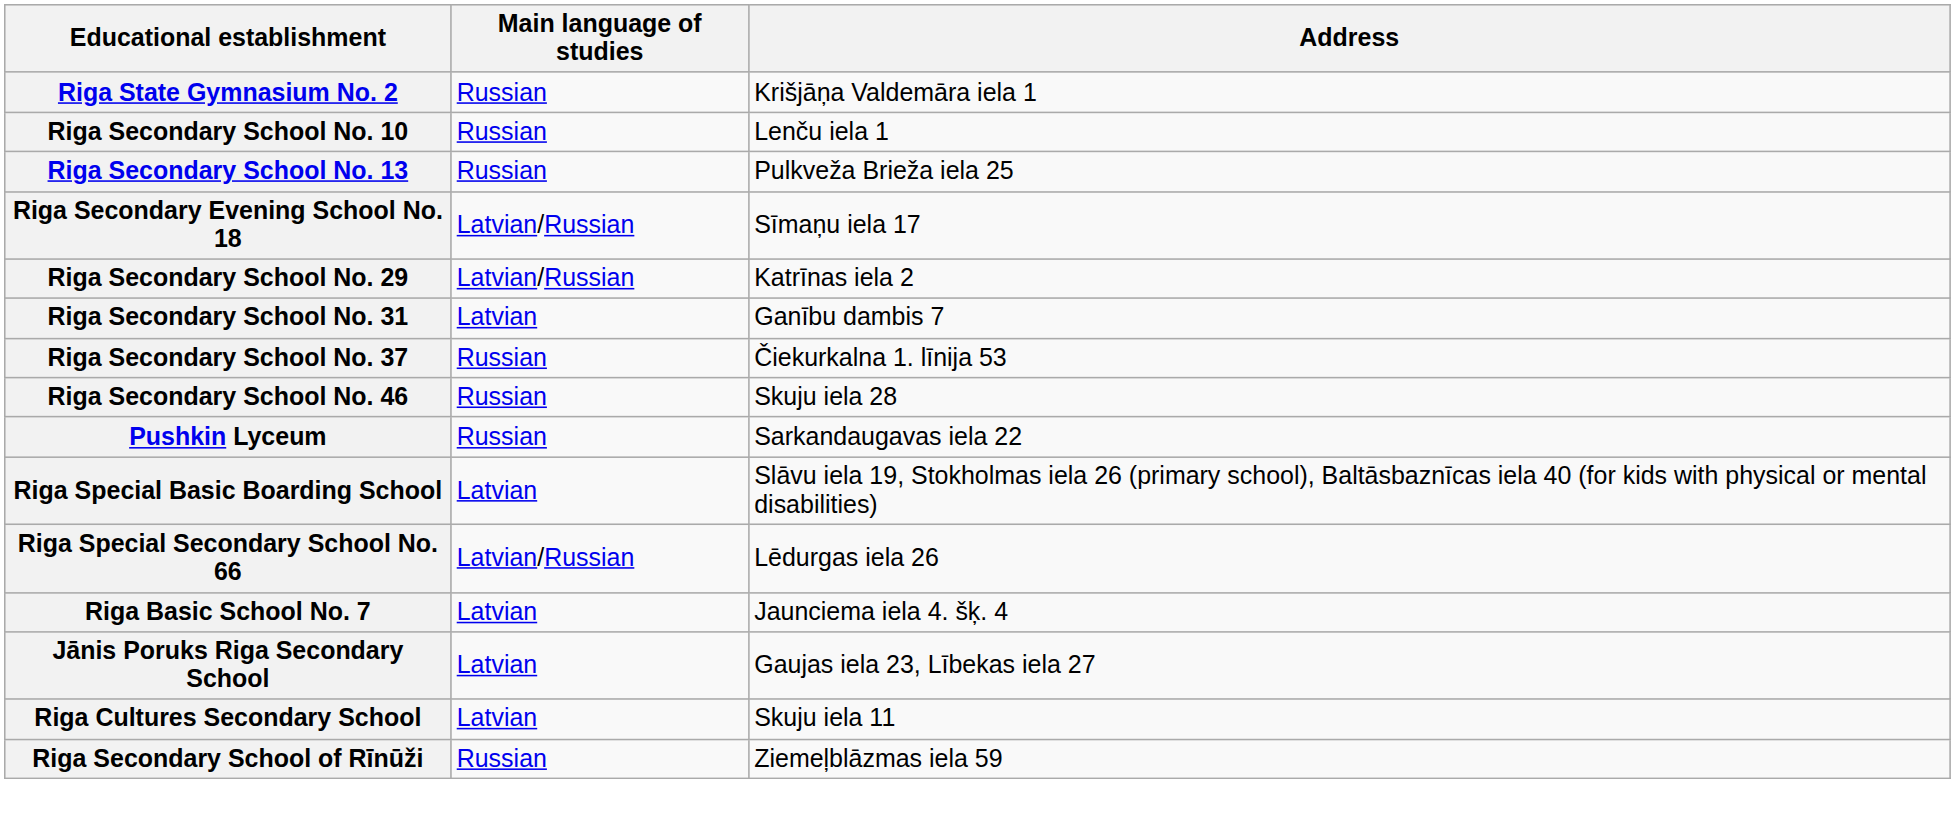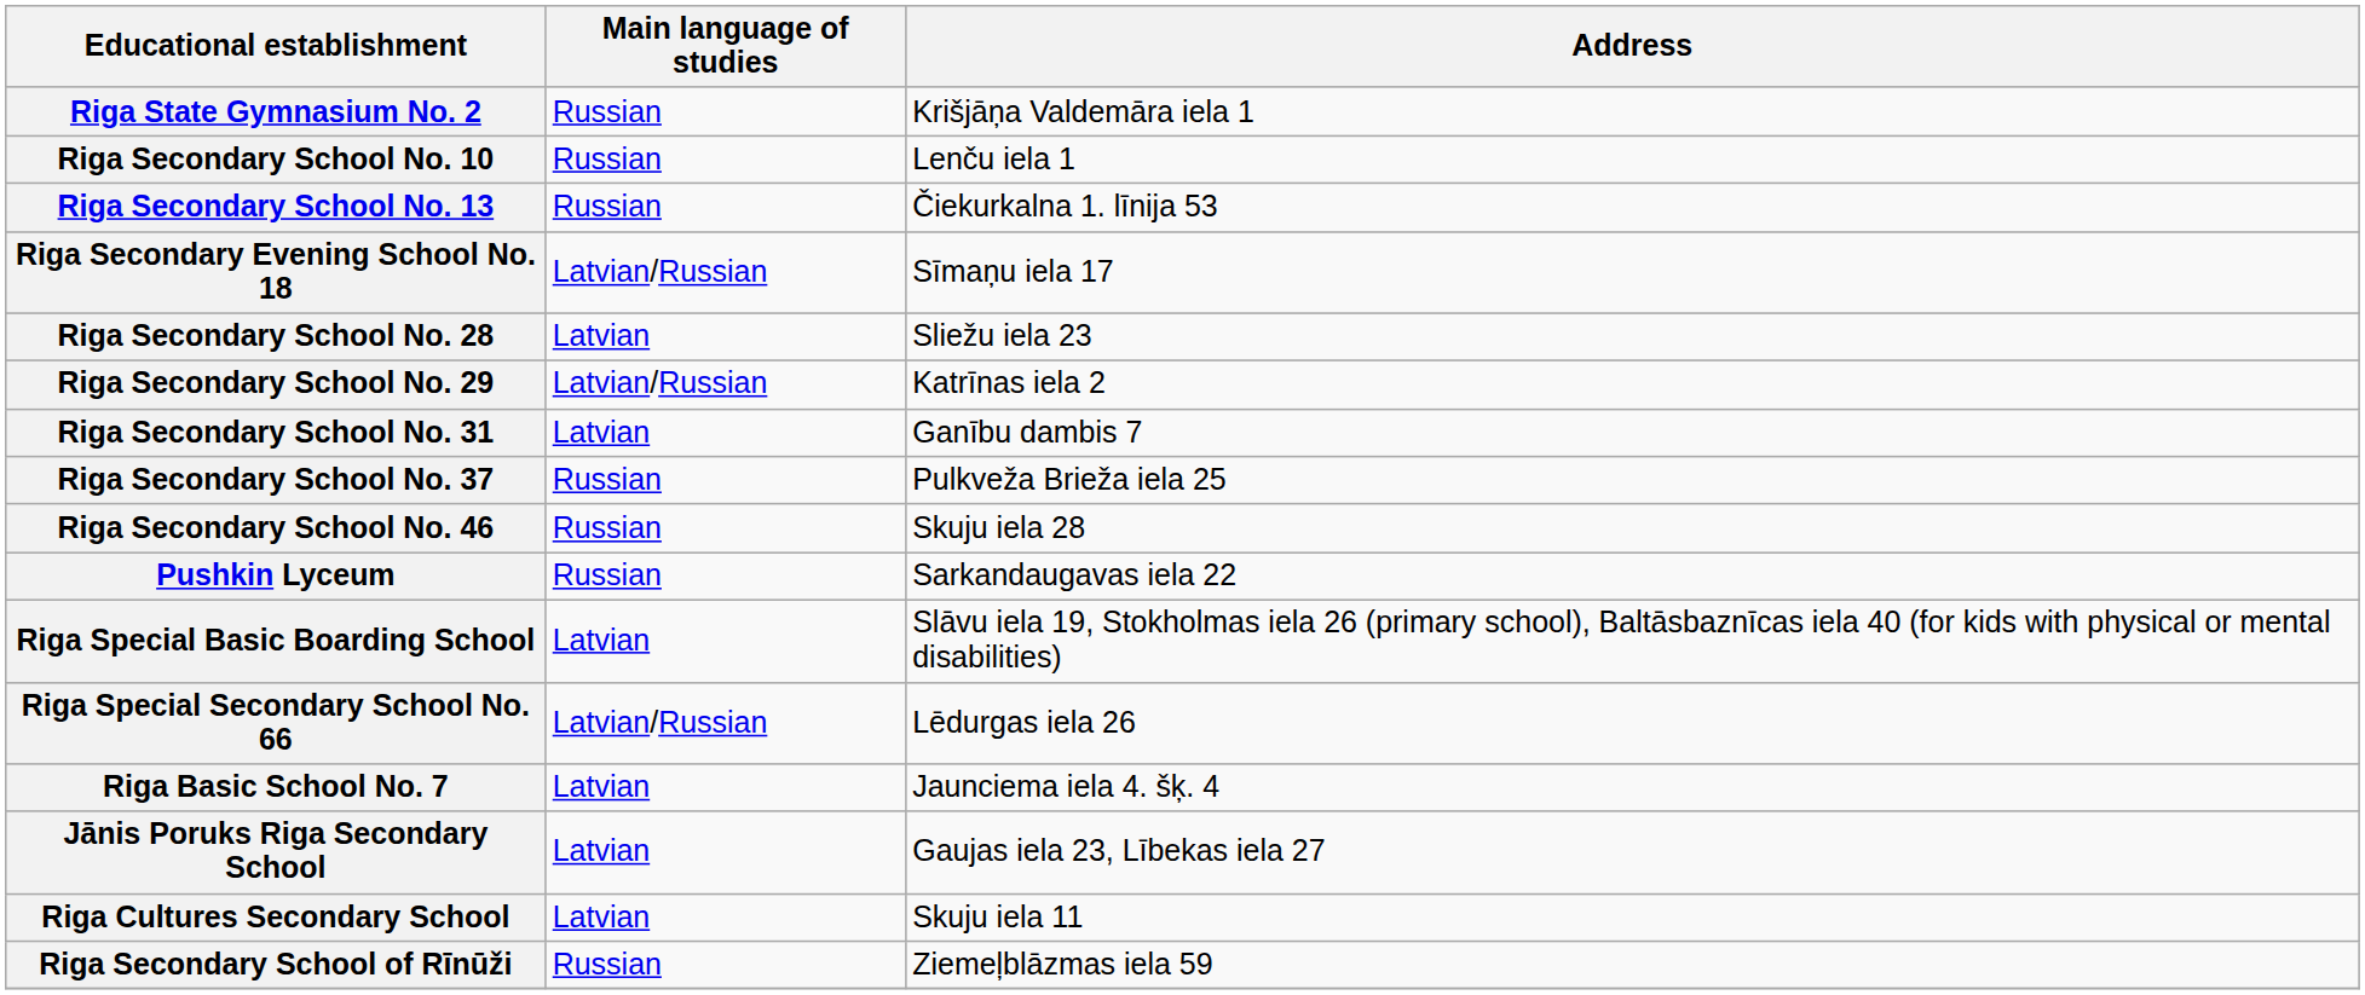Riga Secondary School No. 13 | Address: Pulkveža Brieža iela 25 -> Čiekurkalna 1. līnija 53
+ row: Riga Secondary School No. 28 | Latvian | Sliežu iela 23
Riga Secondary School No. 37 | Address: Čiekurkalna 1. līnija 53 -> Pulkveža Brieža iela 25
